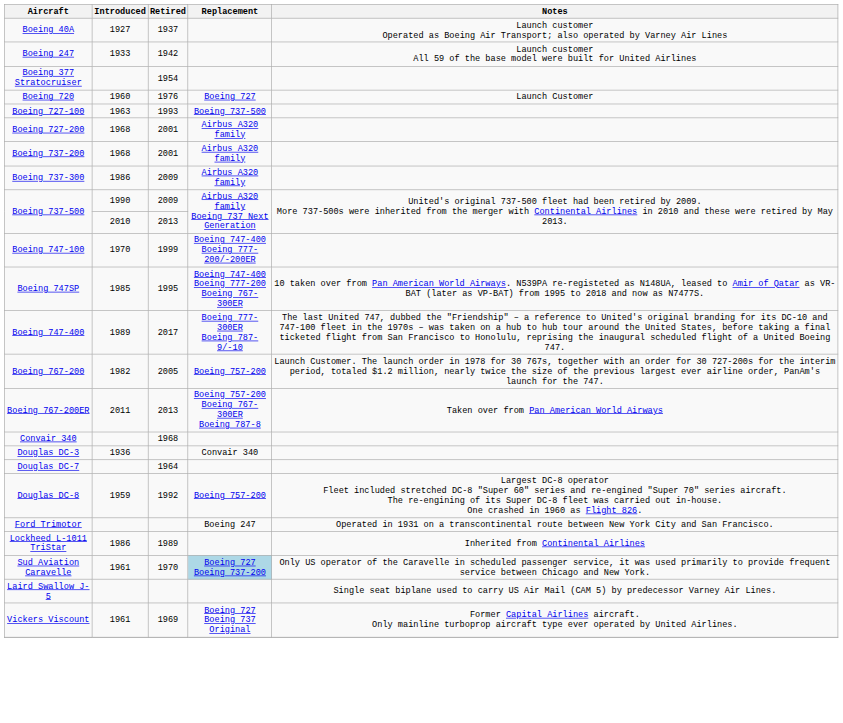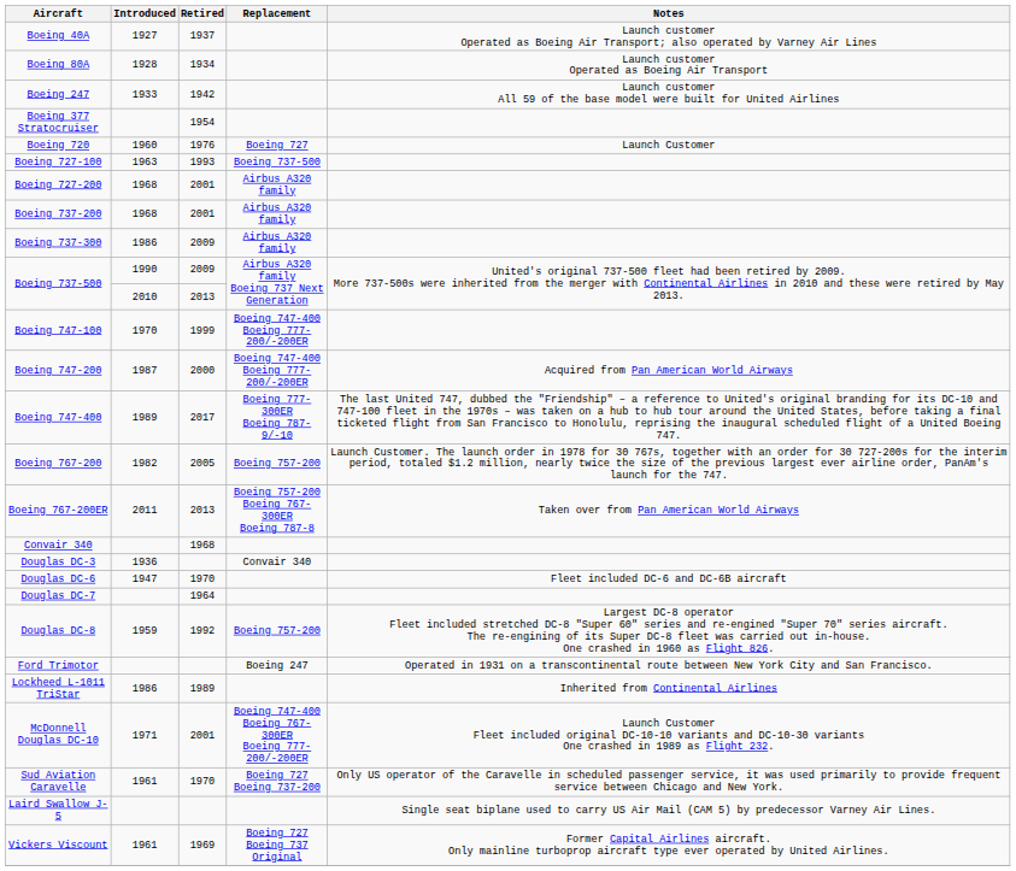+ row: Boeing 80A | 1928 | 1934 | Launch customer Operated as Boeing Air Transport
+ row: Boeing 747-200 | 1987 | 2000 | Boeing 747-400 Boeing 777-200/-200ER | Acquired from Pan American World Airways
- row: Boeing 747SP | 1985 | 1995 | Boeing 747-400 Boeing 777-200 Boeing 767-300ER | 10 taken over from Pan American World Airways. N539PA re-registeted as N148UA, leased to Amir of Qatar as VR-BAT (later as VP-BAT) from 1995 to 2018 and now as N7477S.
+ row: Douglas DC-6 | 1947 | 1970 | Fleet included DC-6 and DC-6B aircraft
+ row: McDonnell Douglas DC-10 | 1971 | 2001 | Boeing 747-400 Boeing 767-300ER Boeing 777-200/-200ER | Launch Customer Fleet included original DC-10-10 variants and DC-10-30 variants One crashed in 1989 as Flight 232.
Sud Aviation Caravelle | Replacement: lightblue background -> no background
